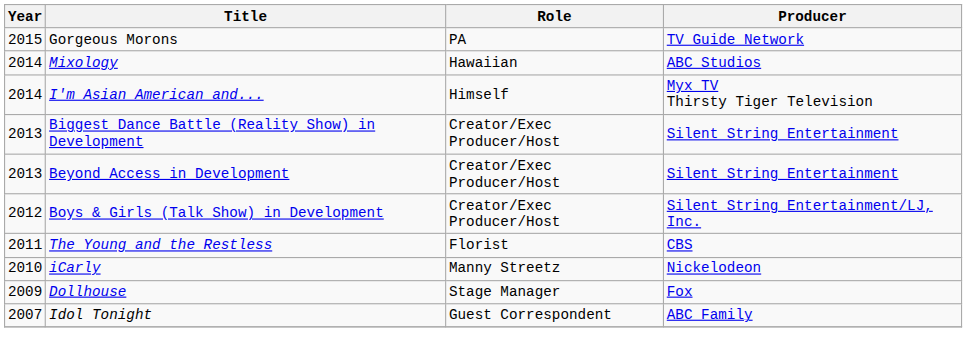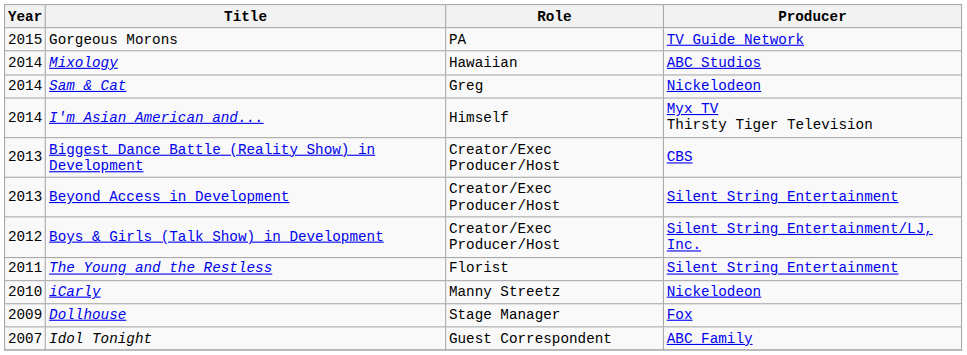+ row: 2014 | Sam & Cat | Greg | Nickelodeon
Biggest Dance Battle (Reality Show) in Development | Producer: Silent String Entertainment -> CBS
The Young and the Restless | Producer: CBS -> Silent String Entertainment
